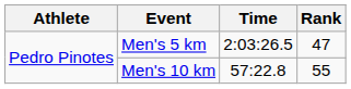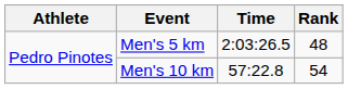Men's 5 km | Rank: 47 -> 48
Men's 10 km | Rank: 55 -> 54
